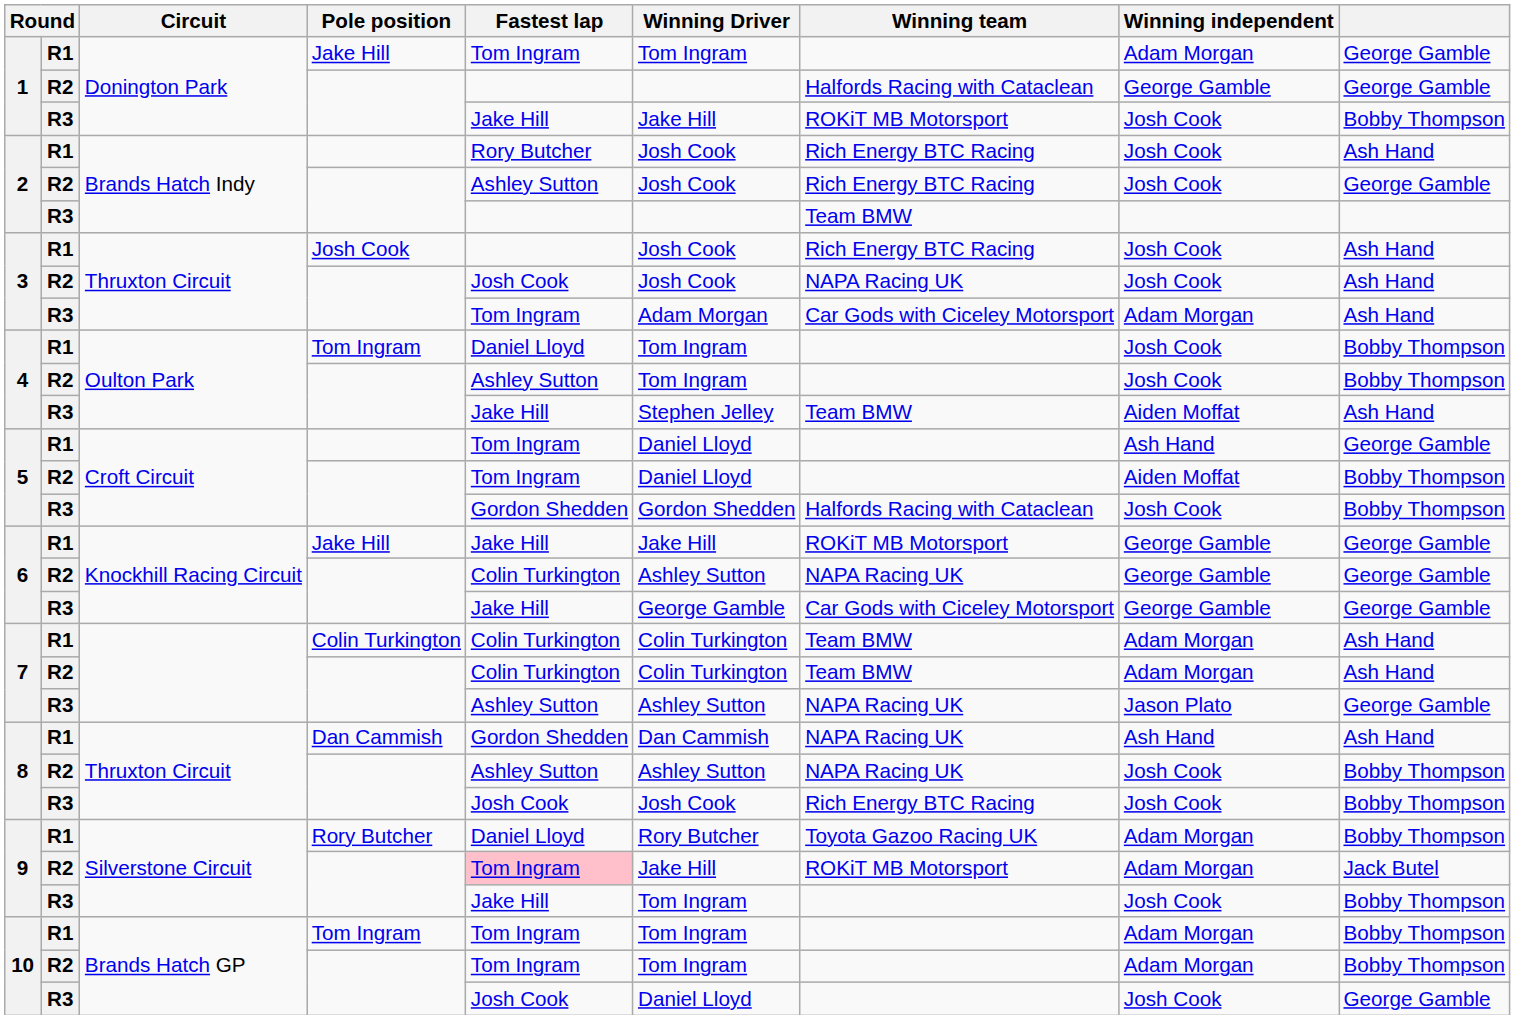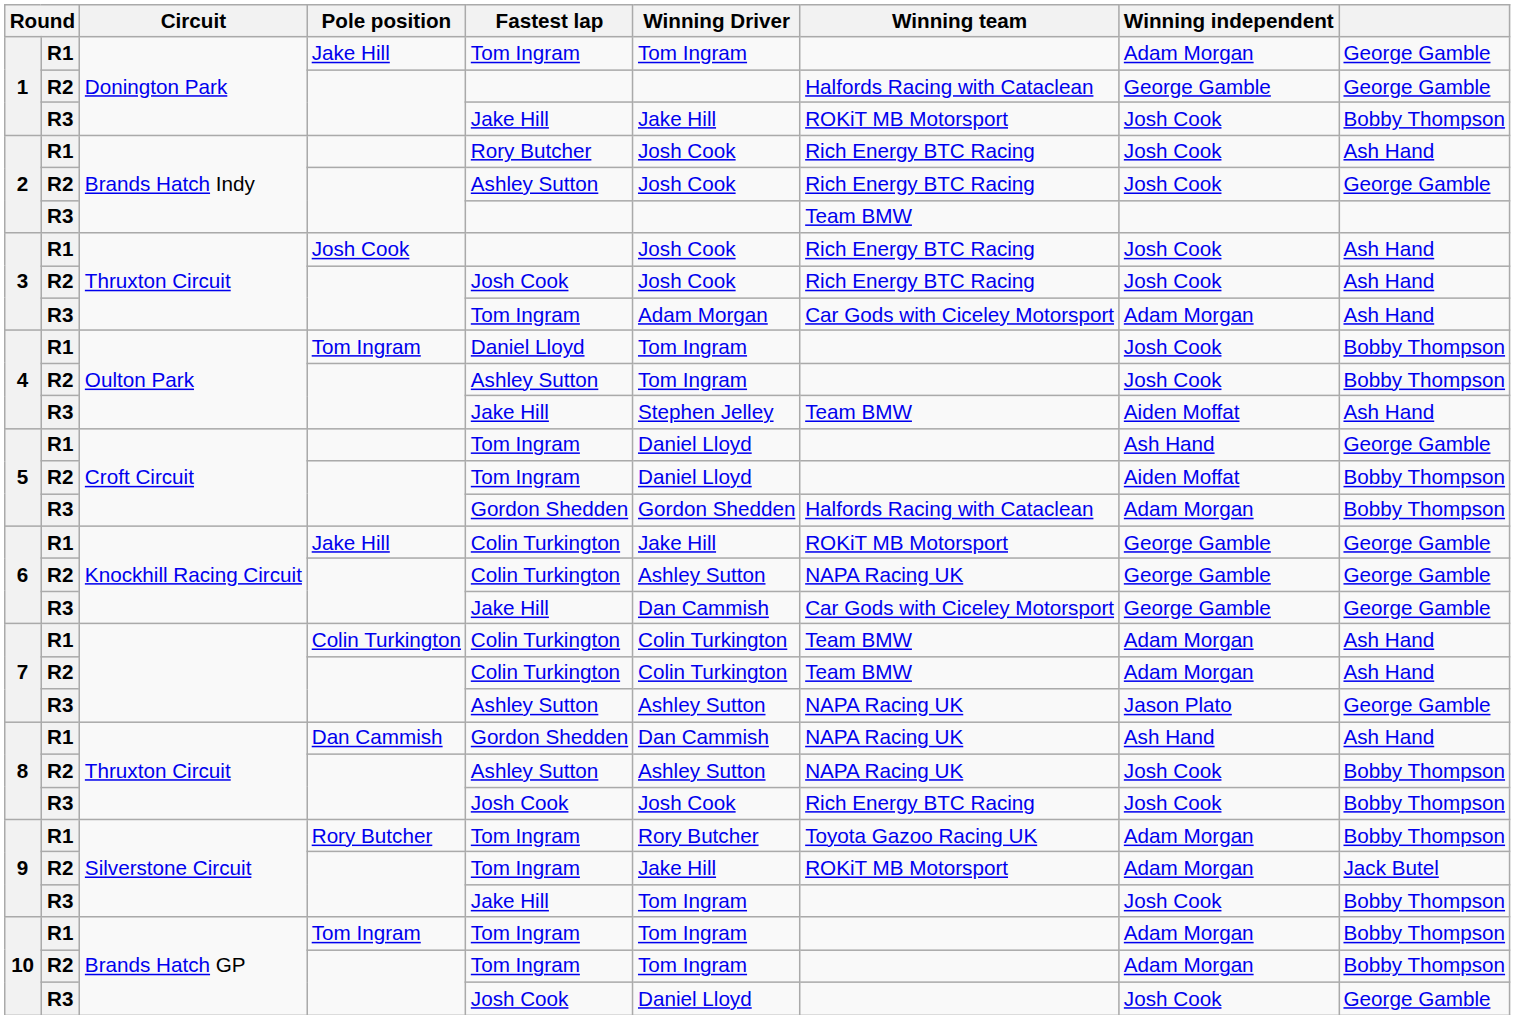3 / R2 | Winning team: NAPA Racing UK -> Rich Energy BTC Racing
5 / R3 | Winning independent: Josh Cook -> Adam Morgan
6 / R1 | Fastest lap: Jake Hill -> Colin Turkington
6 / R3 | Winning Driver: George Gamble -> Dan Cammish
9 / R1 | Fastest lap: Daniel Lloyd -> Tom Ingram
9 / R2 | Fastest lap: pink background -> no background
